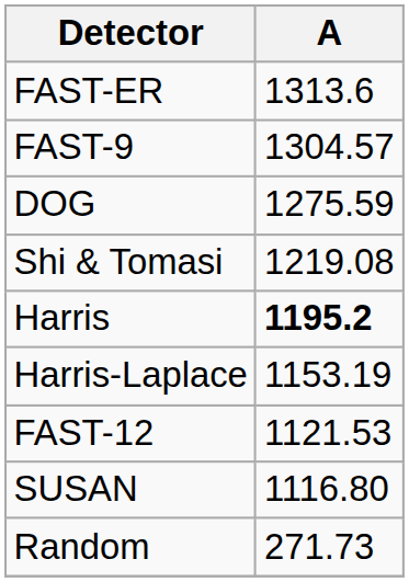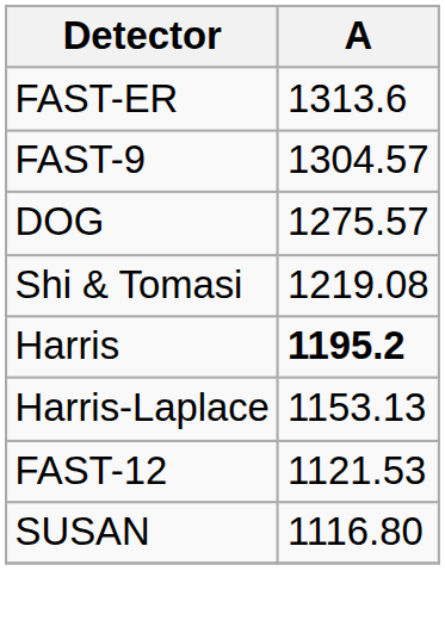DOG | A: 1275.59 -> 1275.57
Harris-Laplace | A: 1153.19 -> 1153.13
- row: Random | 271.73
